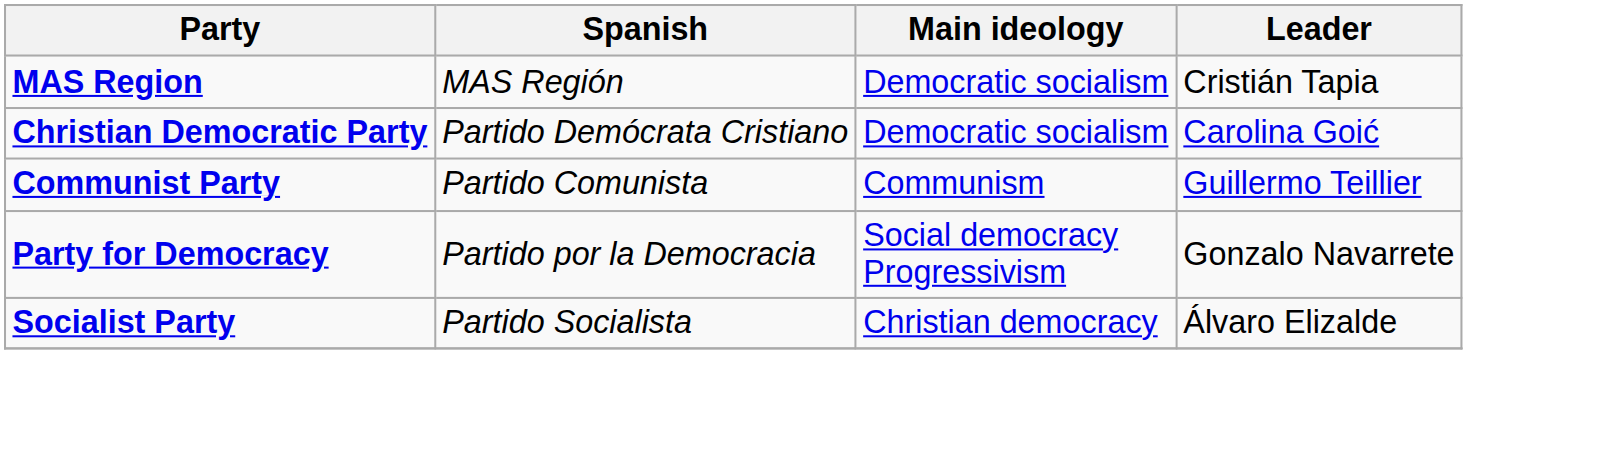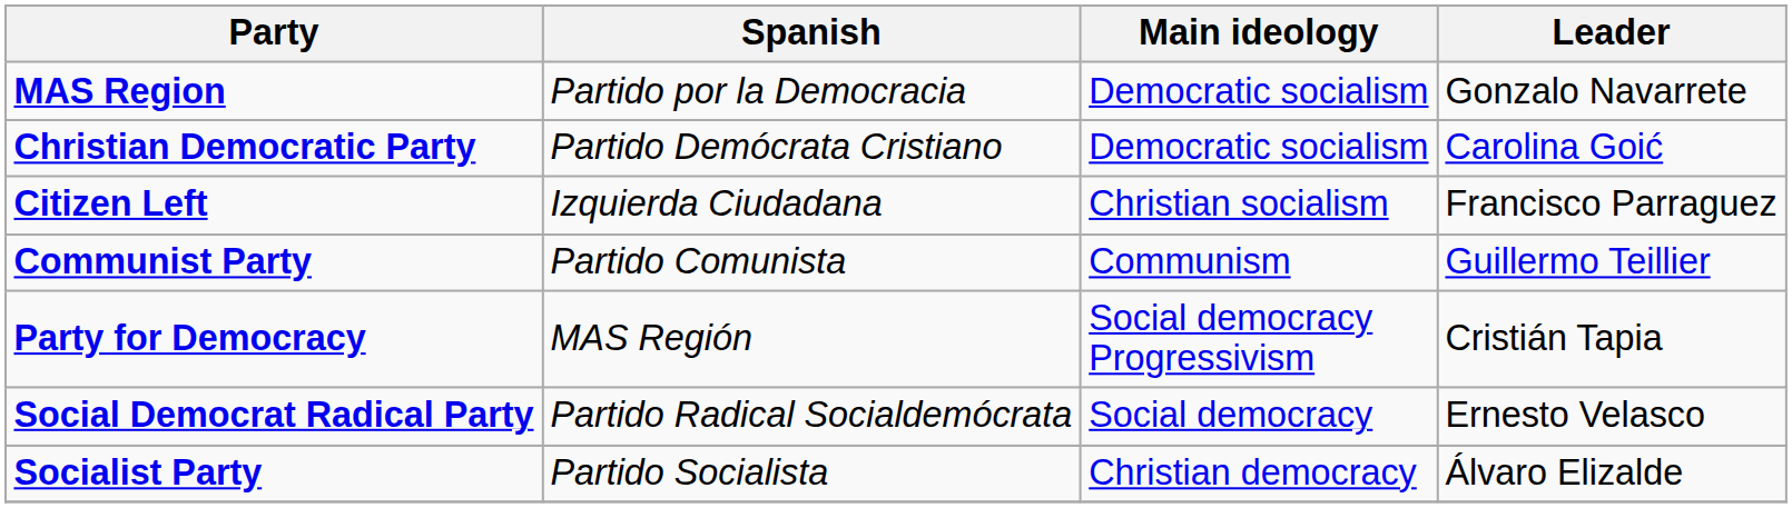MAS Region | Spanish: MAS Región -> Partido por la Democracia
MAS Region | Leader: Cristián Tapia -> Gonzalo Navarrete
+ row: Citizen Left | Izquierda Ciudadana | Christian socialism | Francisco Parraguez
Party for Democracy | Spanish: Partido por la Democracia -> MAS Región
Party for Democracy | Leader: Gonzalo Navarrete -> Cristián Tapia
+ row: Social Democrat Radical Party | Partido Radical Socialdemócrata | Social democracy | Ernesto Velasco
